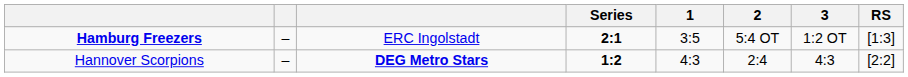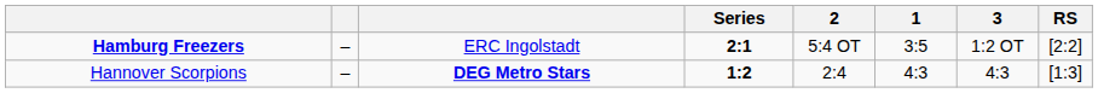columns swapped: 1 <-> 2
Hamburg Freezers | RS: [1:3] -> [2:2]
Hannover Scorpions | RS: [2:2] -> [1:3]
